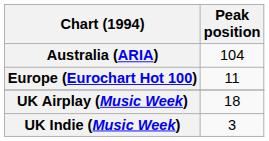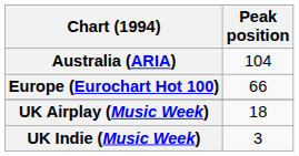Europe (Eurochart Hot 100) | Peak position: 11 -> 66
